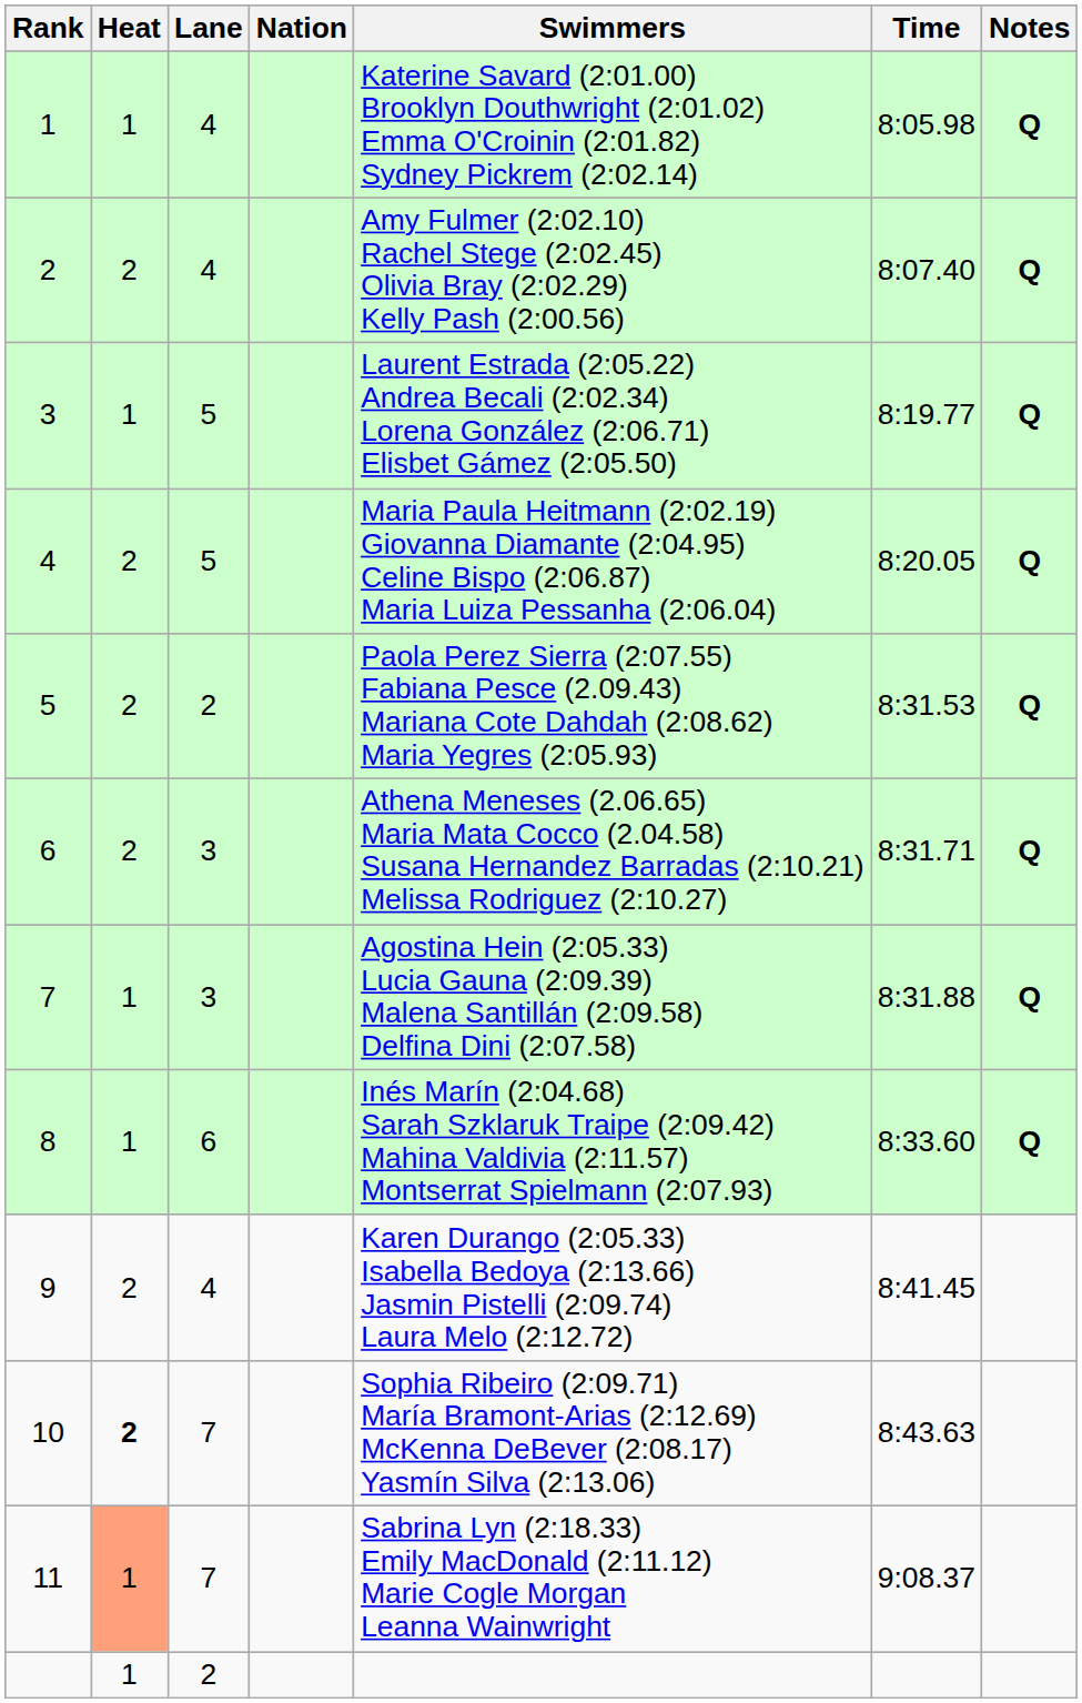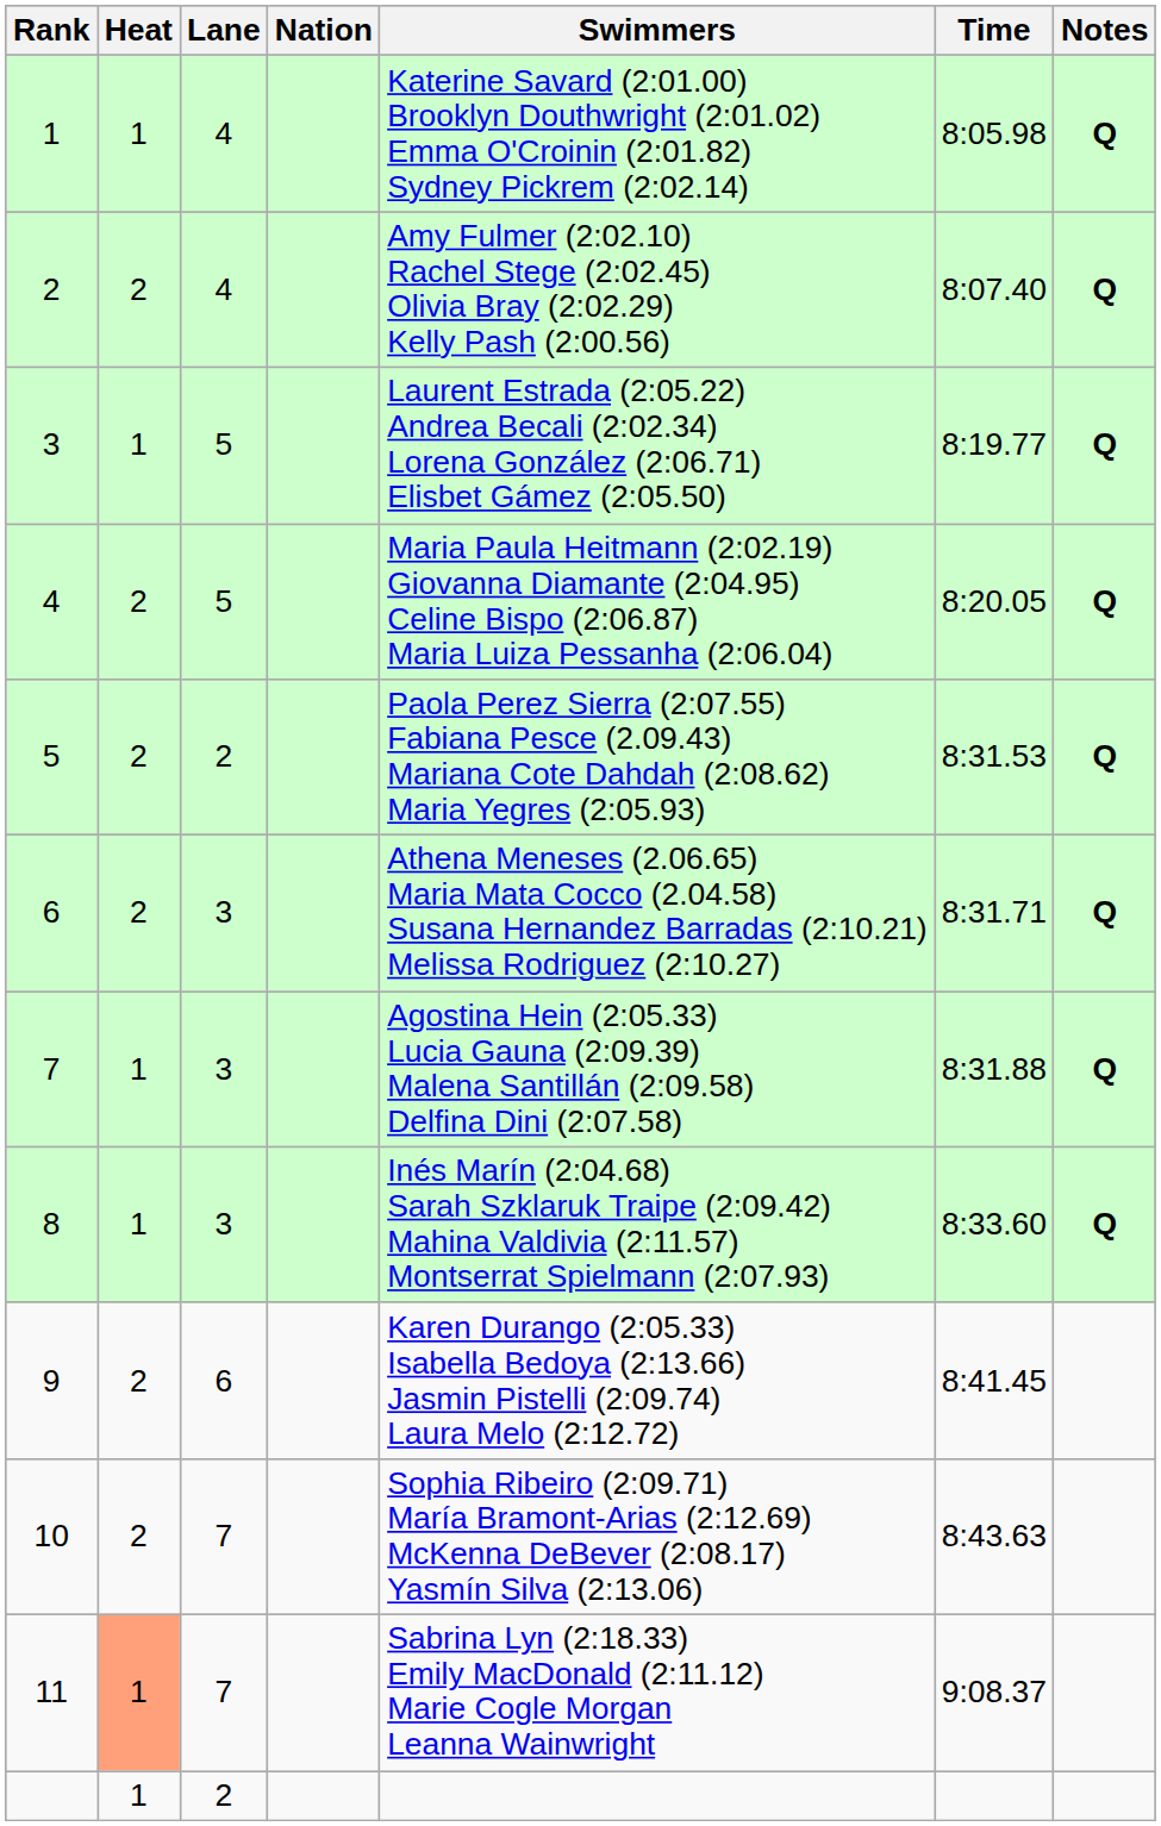8 | Lane: 6 -> 3
9 | Lane: 4 -> 6
10 | Heat: bold -> normal
